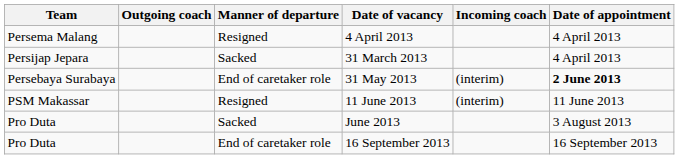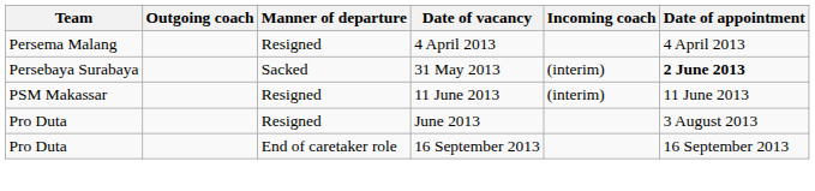- row: Persijap Jepara | Sacked | 31 March 2013 | 4 April 2013
31 May 2013 | Manner of departure: End of caretaker role -> Sacked
June 2013 | Manner of departure: Sacked -> Resigned
